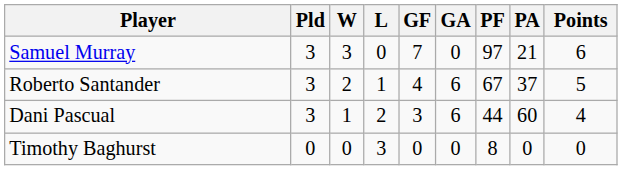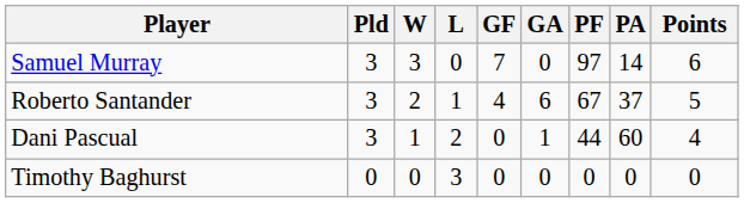Samuel Murray | PA: 21 -> 14
Dani Pascual | GF: 3 -> 0
Dani Pascual | GA: 6 -> 1
Timothy Baghurst | PF: 8 -> 0
